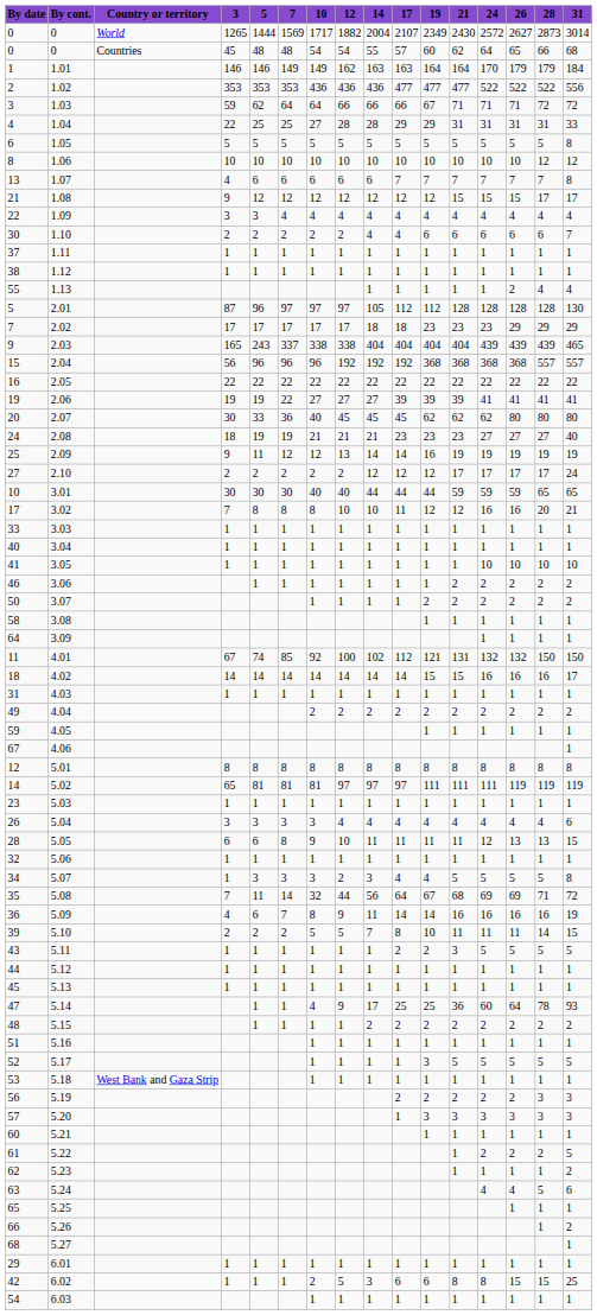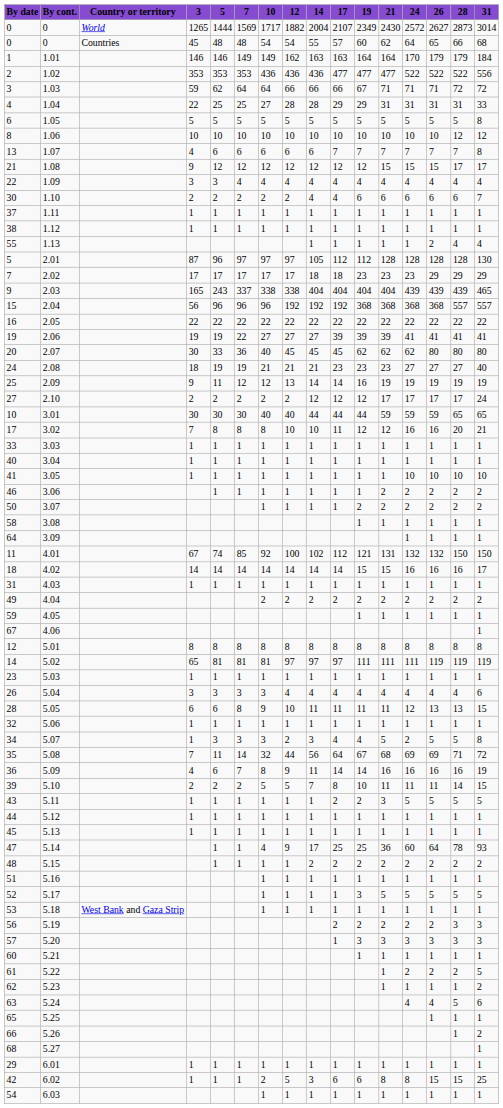34 | 24: 5 -> 2
